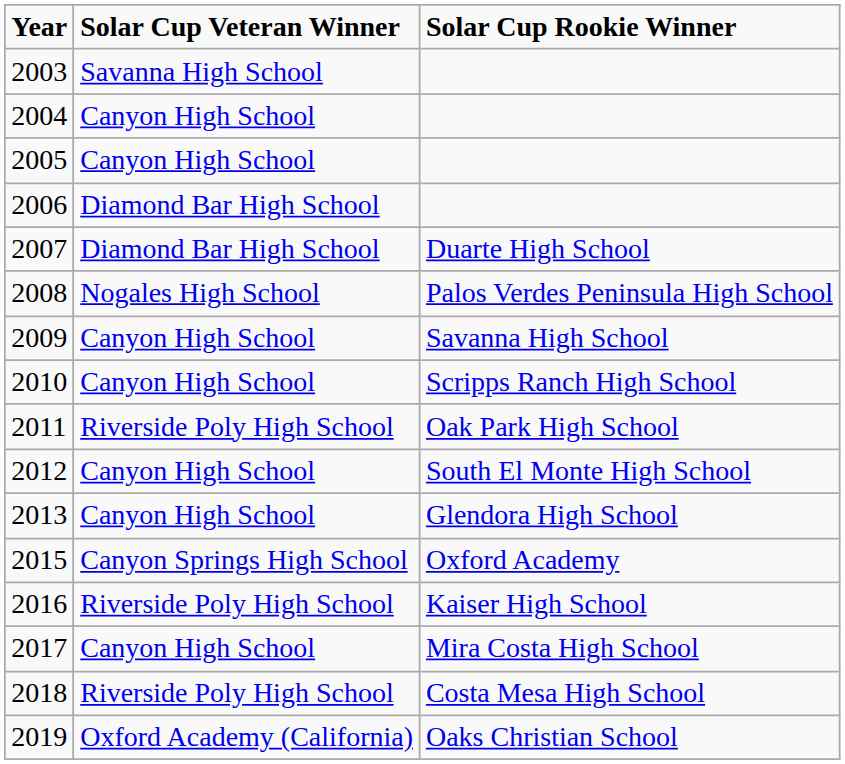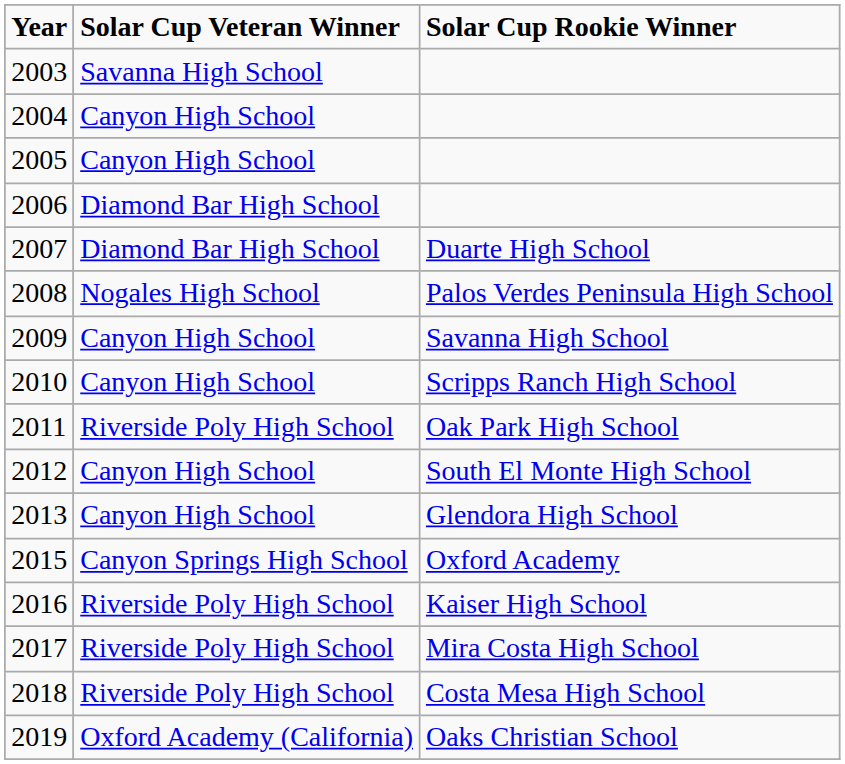2017 | Solar Cup Veteran Winner: Canyon High School -> Riverside Poly High School
